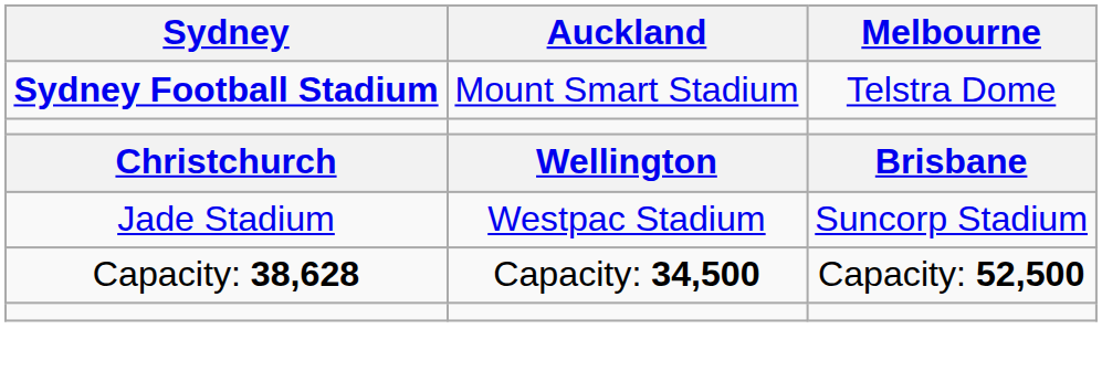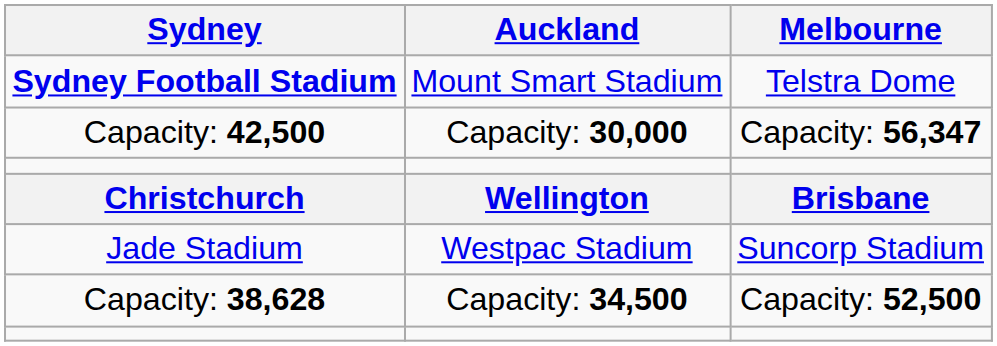+ row: Capacity: 42,500 | Capacity: 30,000 | Capacity: 56,347
